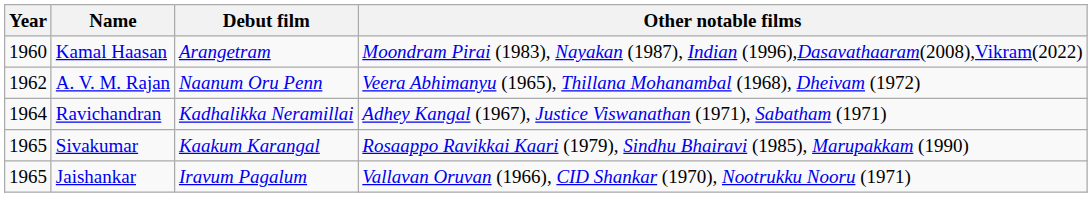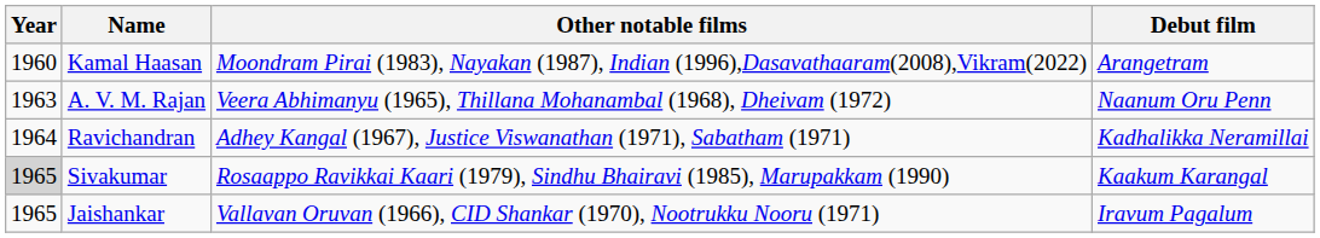columns swapped: Debut film <-> Other notable films
A. V. M. Rajan | Year: 1962 -> 1963
Sivakumar | Year: no background -> lightgrey background
